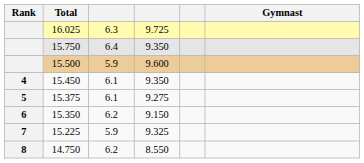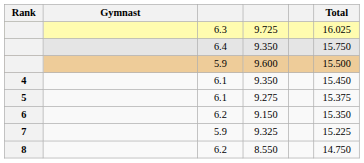columns swapped: Gymnast <-> Total
